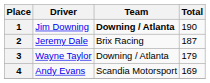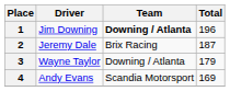1 | Total: 190 -> 196
